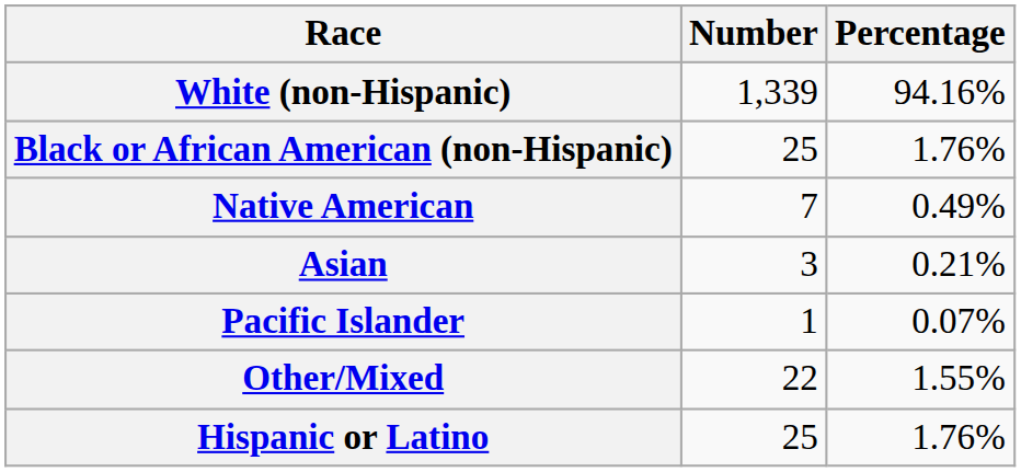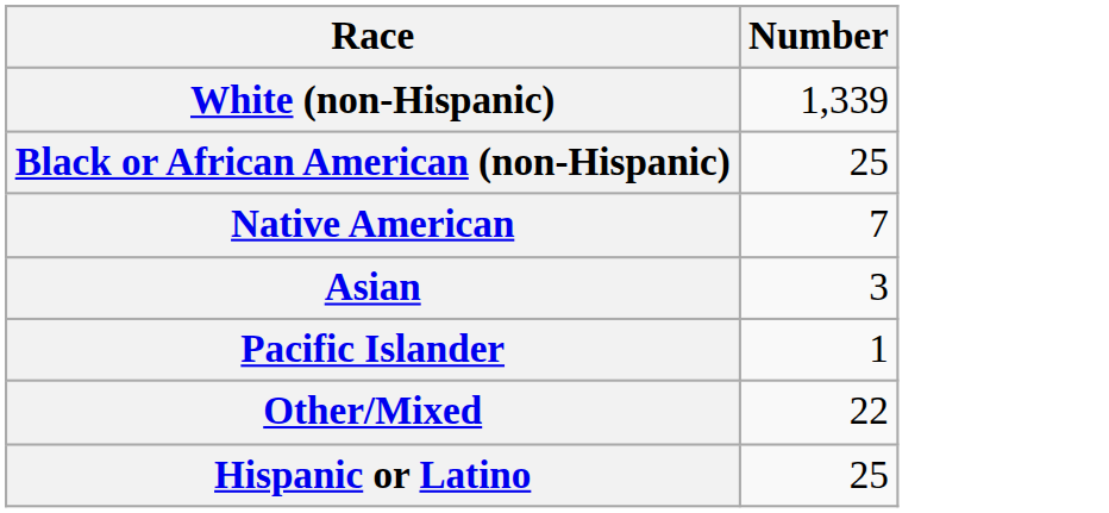- column: Percentage | 94.16% | 1.76% | 0.49% | 0.21% | 0.07% | 1.55% | 1.76%
